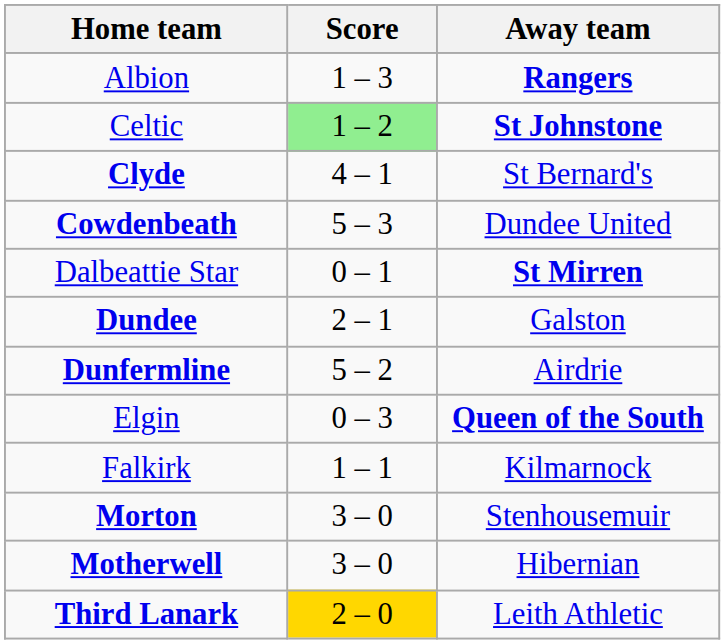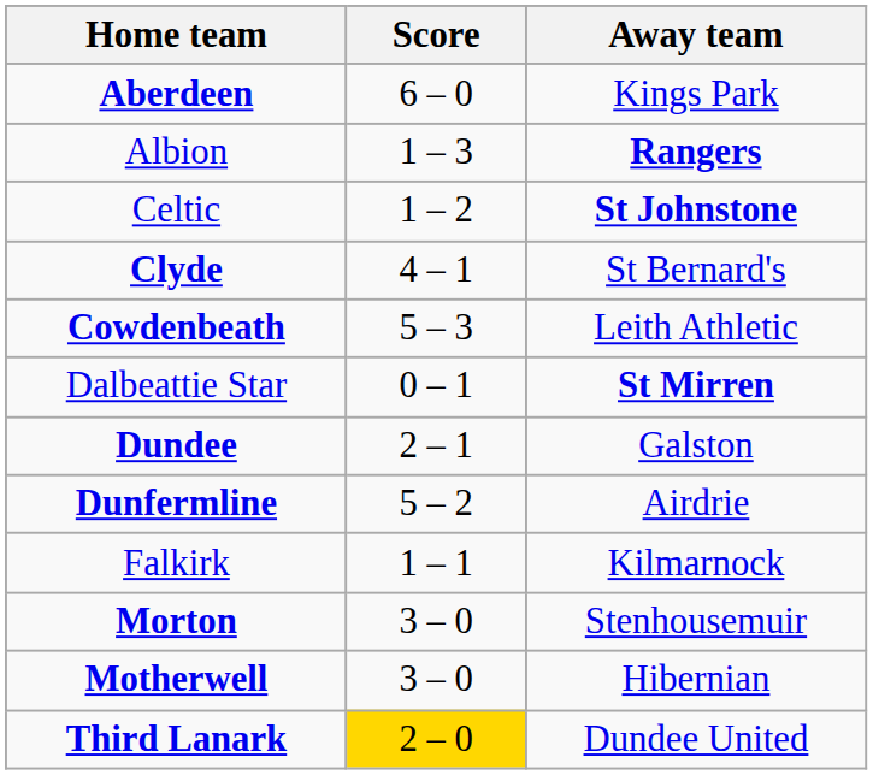+ row: Aberdeen | 6 – 0 | Kings Park
Celtic | Score: lightgreen background -> no background
Cowdenbeath | Away team: Dundee United -> Leith Athletic
- row: Elgin | 0 – 3 | Queen of the South
Third Lanark | Away team: Leith Athletic -> Dundee United
